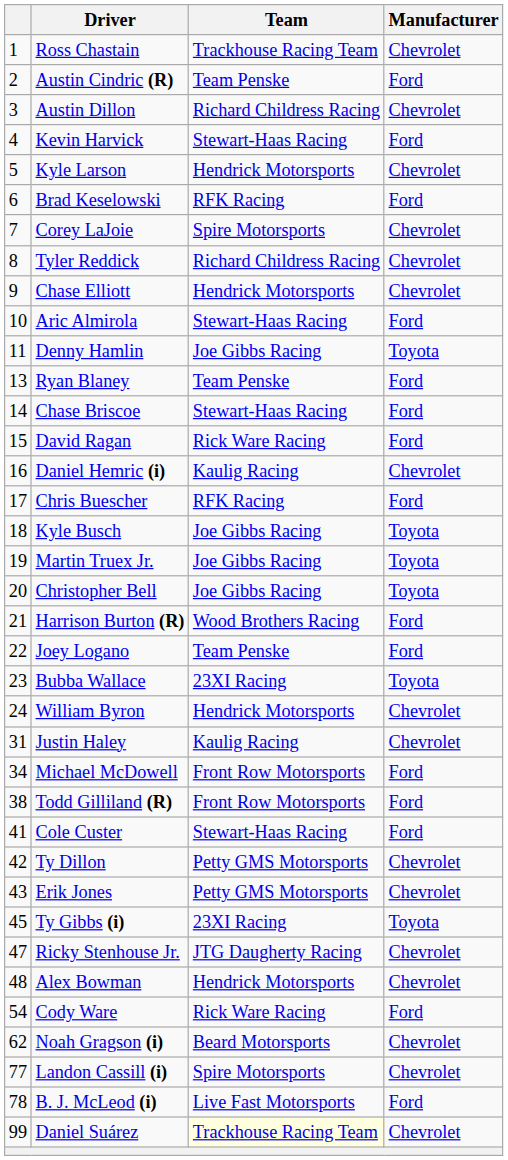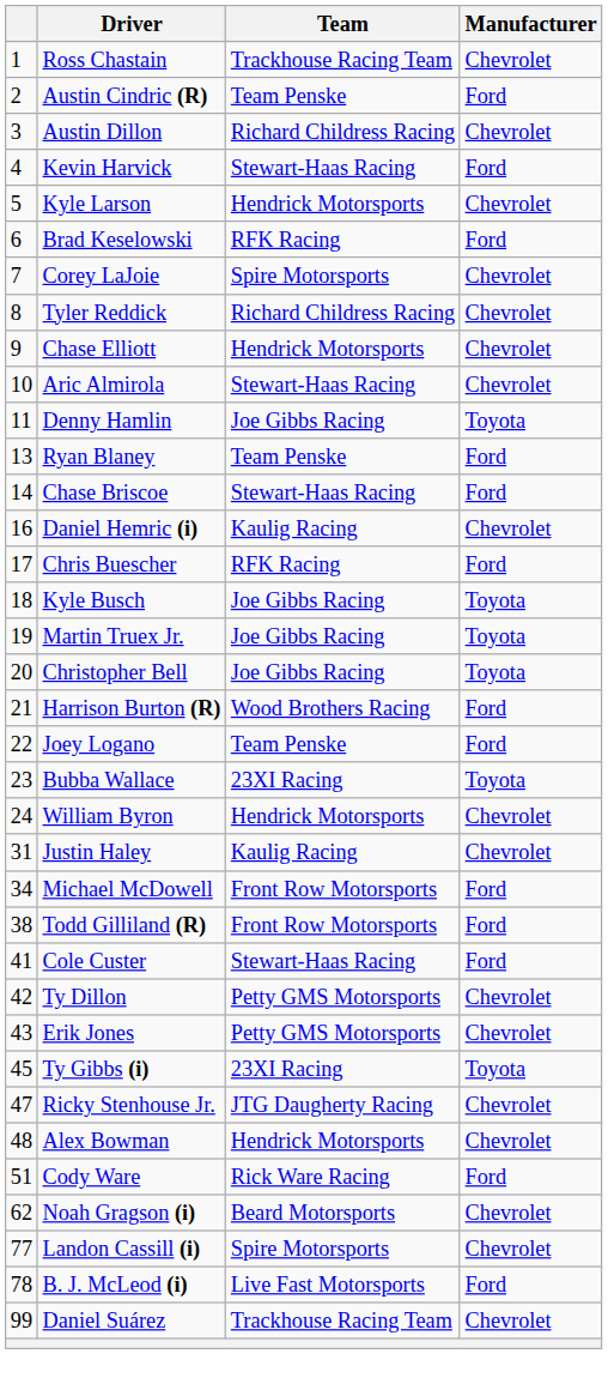Aric Almirola | Manufacturer: Ford -> Chevrolet
- row: 15 | David Ragan | Rick Ware Racing | Ford
Cody Ware | column 1: 54 -> 51
Daniel Suárez | Team: lightyellow background -> no background
